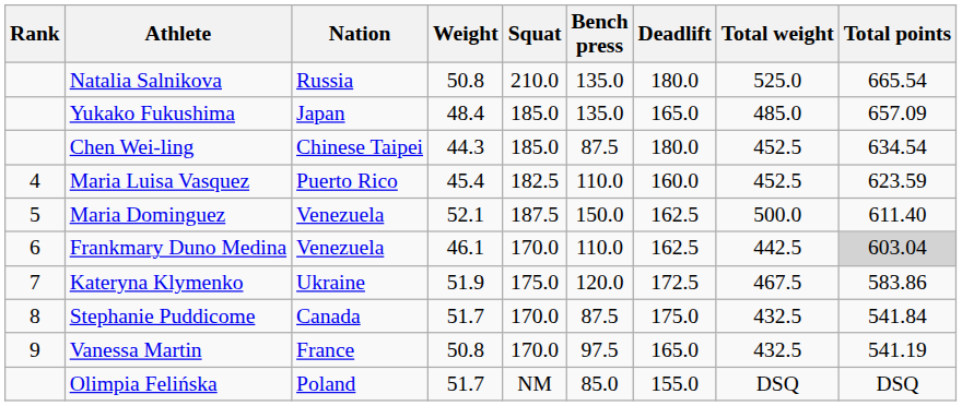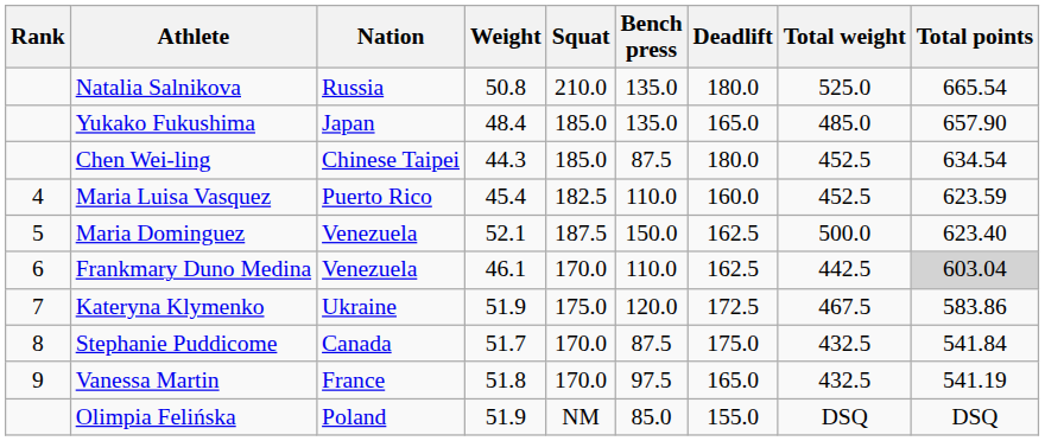Yukako Fukushima | Total points: 657.09 -> 657.90
Maria Dominguez | Total points: 611.40 -> 623.40
Vanessa Martin | Weight: 50.8 -> 51.8
Olimpia Felińska | Weight: 51.7 -> 51.9
